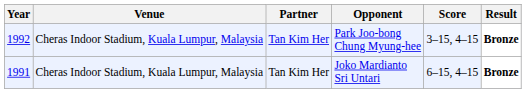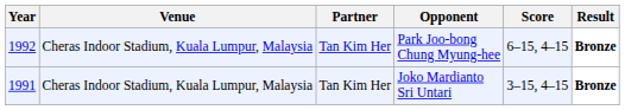Park Joo-bong Chung Myung-hee | Score: 3–15, 4–15 -> 6–15, 4–15
Joko Mardianto Sri Untari | Score: 6–15, 4–15 -> 3–15, 4–15
